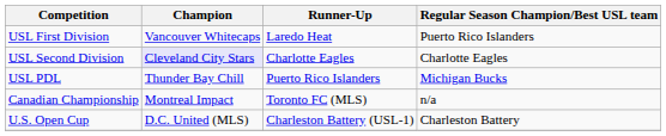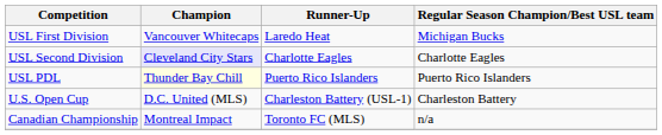USL First Division | Regular Season Champion/Best USL team: Puerto Rico Islanders -> Michigan Bucks
USL PDL | Champion: no background -> lightyellow background
USL PDL | Regular Season Champion/Best USL team: Michigan Bucks -> Puerto Rico Islanders
rows swapped: U.S. Open Cup <-> Canadian Championship
